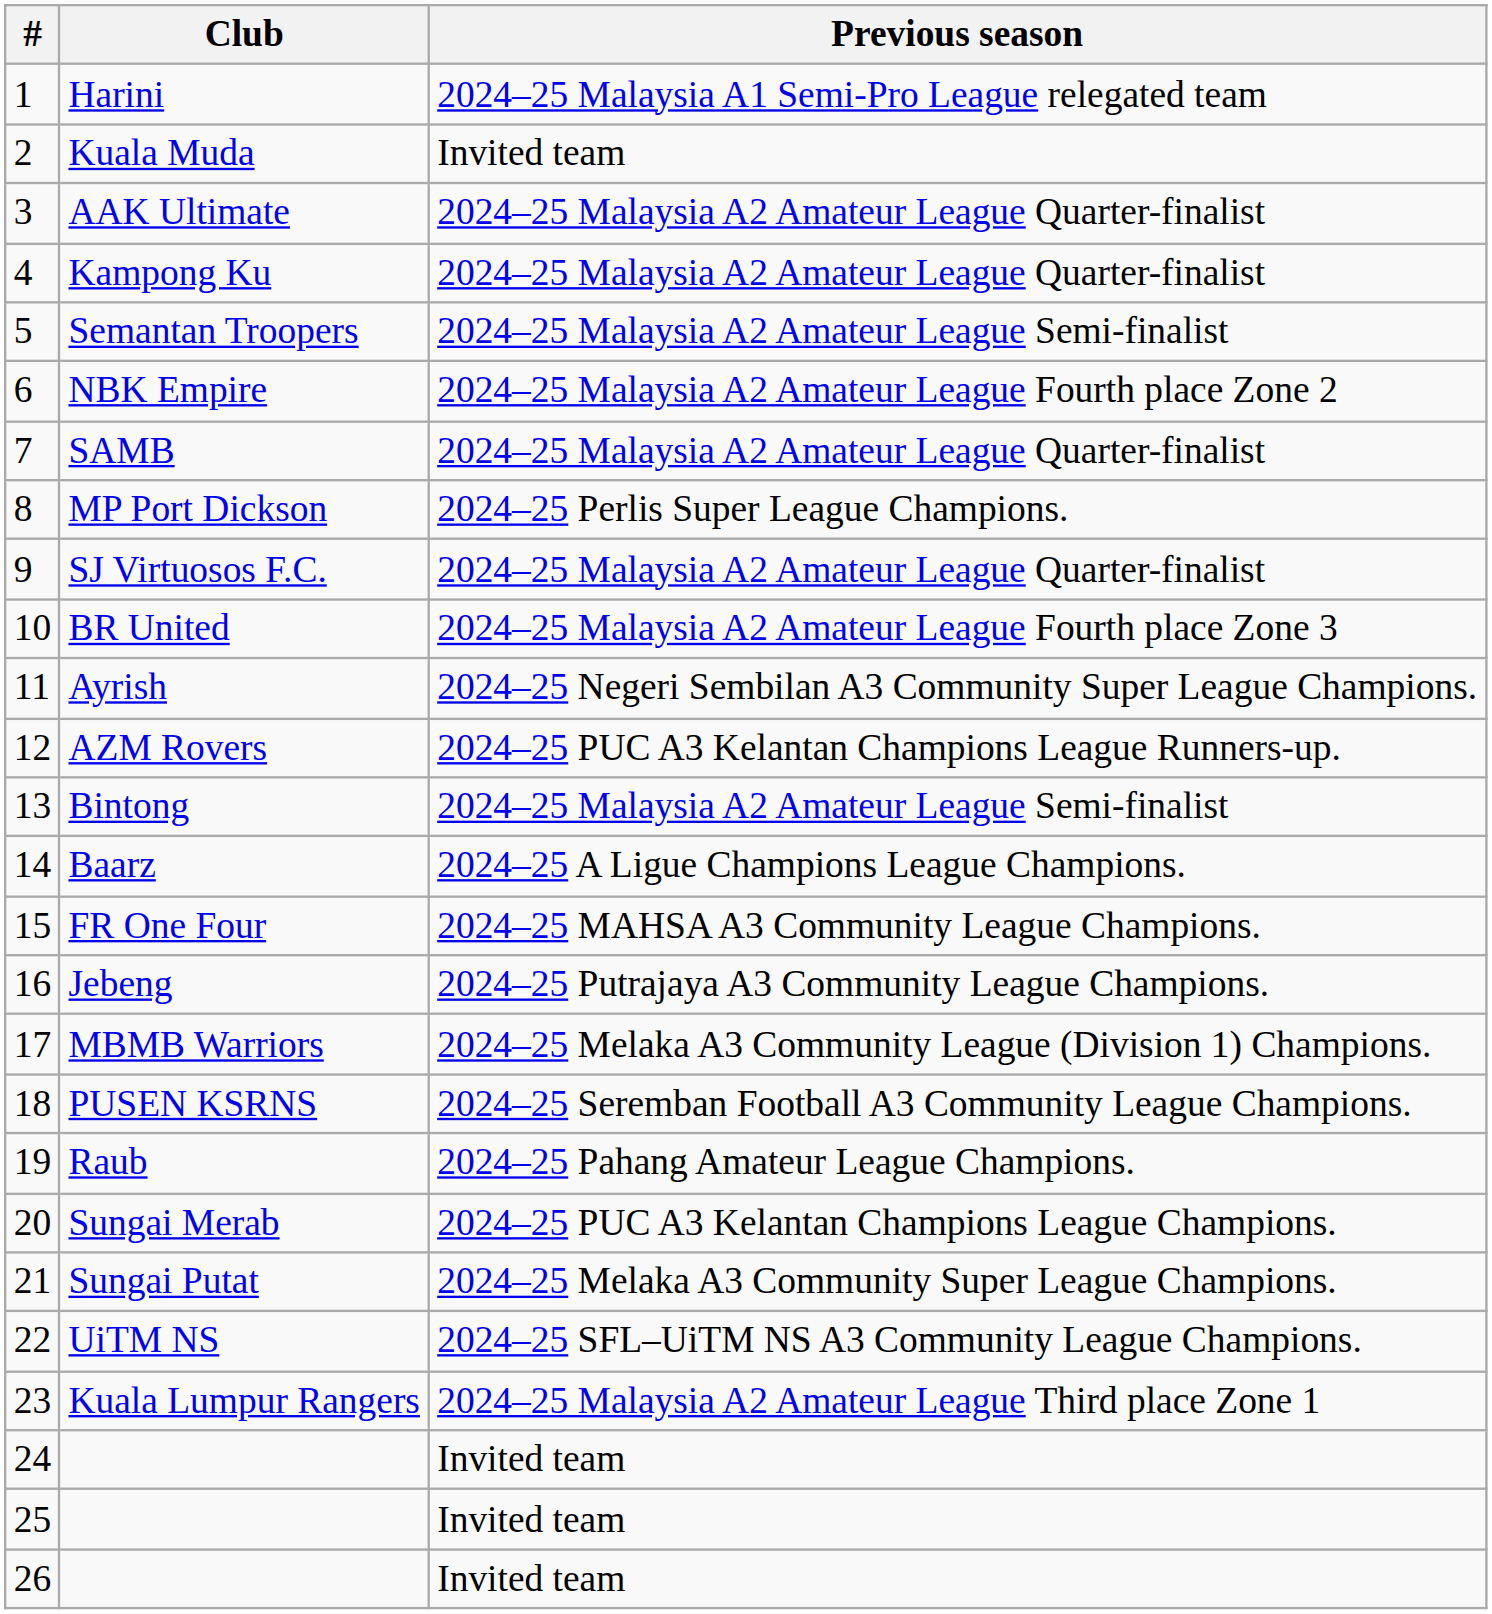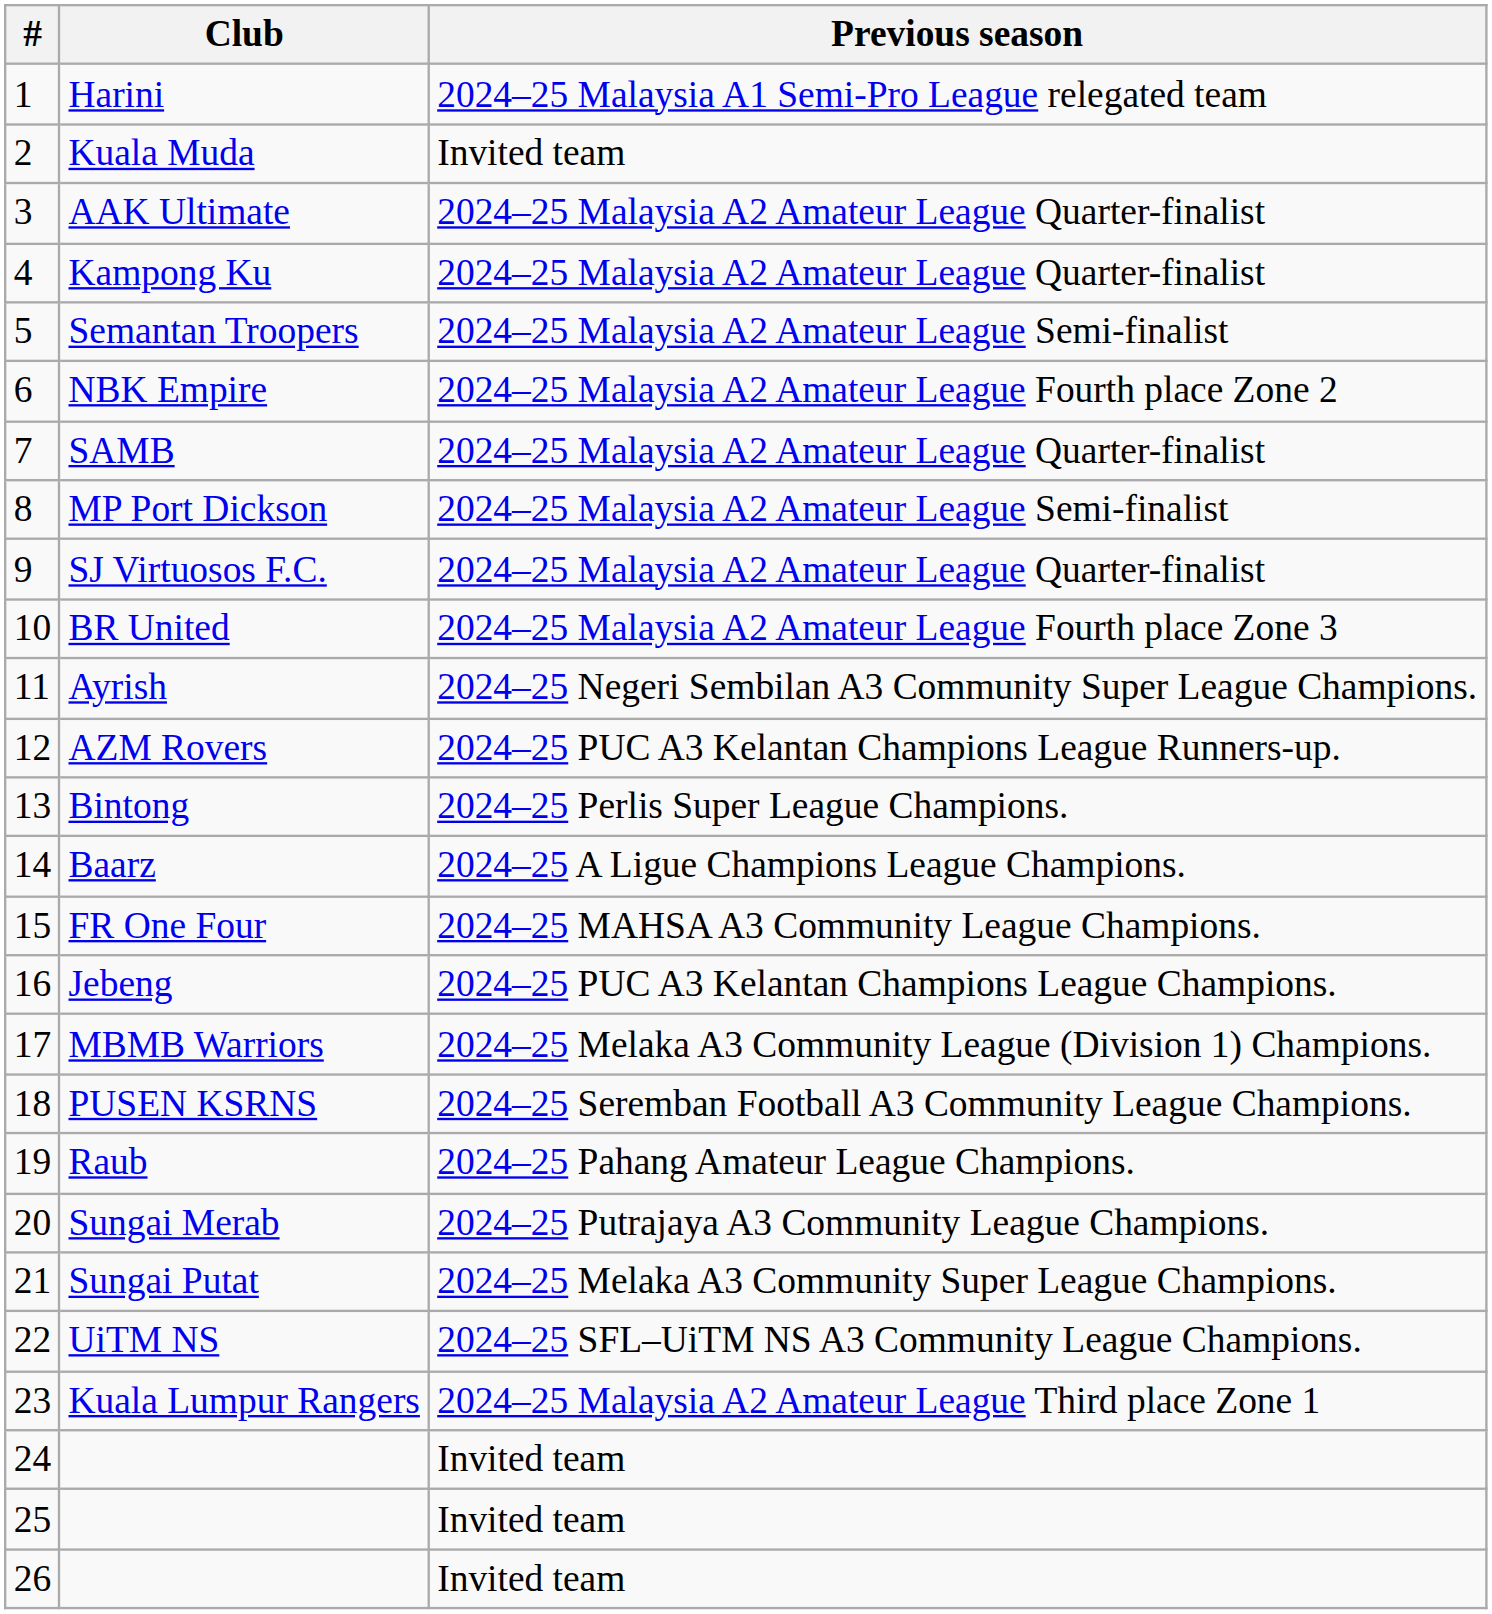MP Port Dickson | Previous season: 2024–25 Perlis Super League Champions. -> 2024–25 Malaysia A2 Amateur League Semi-finalist
Bintong | Previous season: 2024–25 Malaysia A2 Amateur League Semi-finalist -> 2024–25 Perlis Super League Champions.
Jebeng | Previous season: 2024–25 Putrajaya A3 Community League Champions. -> 2024–25 PUC A3 Kelantan Champions League Champions.
Sungai Merab | Previous season: 2024–25 PUC A3 Kelantan Champions League Champions. -> 2024–25 Putrajaya A3 Community League Champions.
